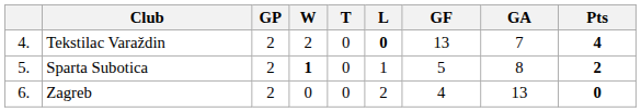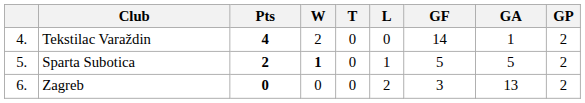columns swapped: GP <-> Pts
Tekstilac Varaždin | L: bold -> normal
Tekstilac Varaždin | GF: 13 -> 14
Tekstilac Varaždin | GA: 7 -> 1
Sparta Subotica | GA: 8 -> 5
Zagreb | GF: 4 -> 3
